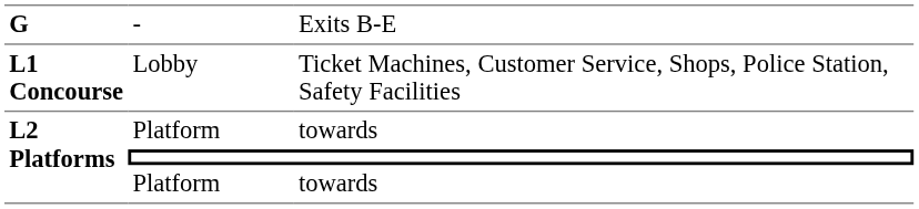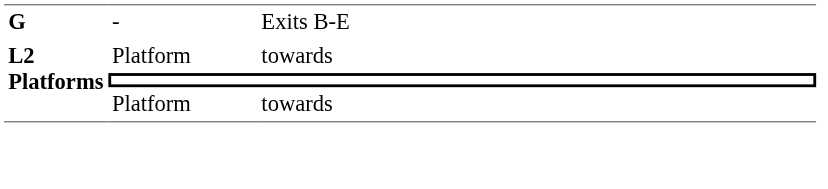- row: L1 Concourse | Lobby | Ticket Machines, Customer Service, Shops, Police Station, Safety Facilities
